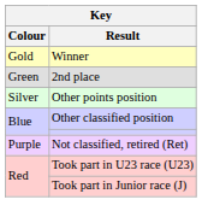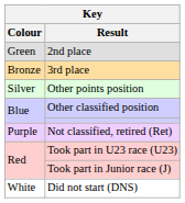- row: Gold | Winner
+ row: Bronze | 3rd place
+ row: White | Did not start (DNS)
